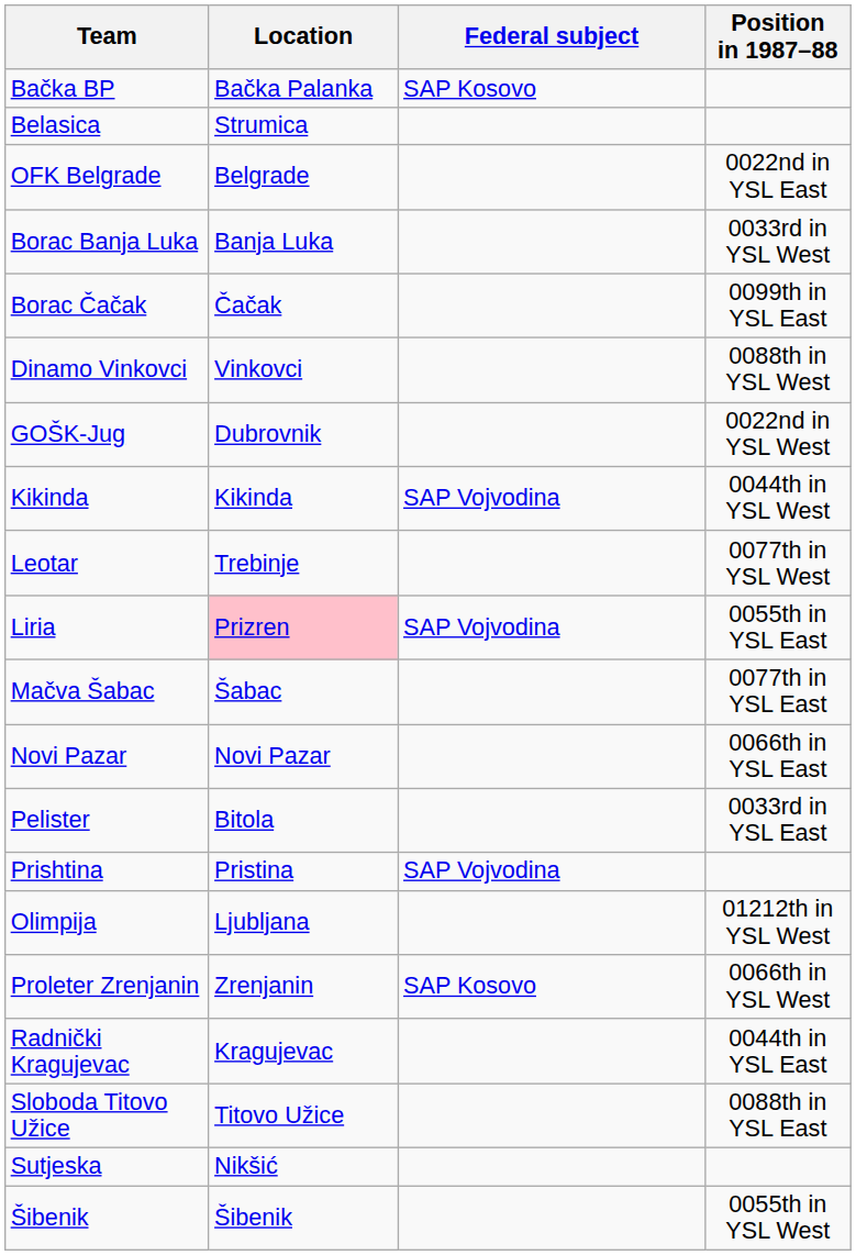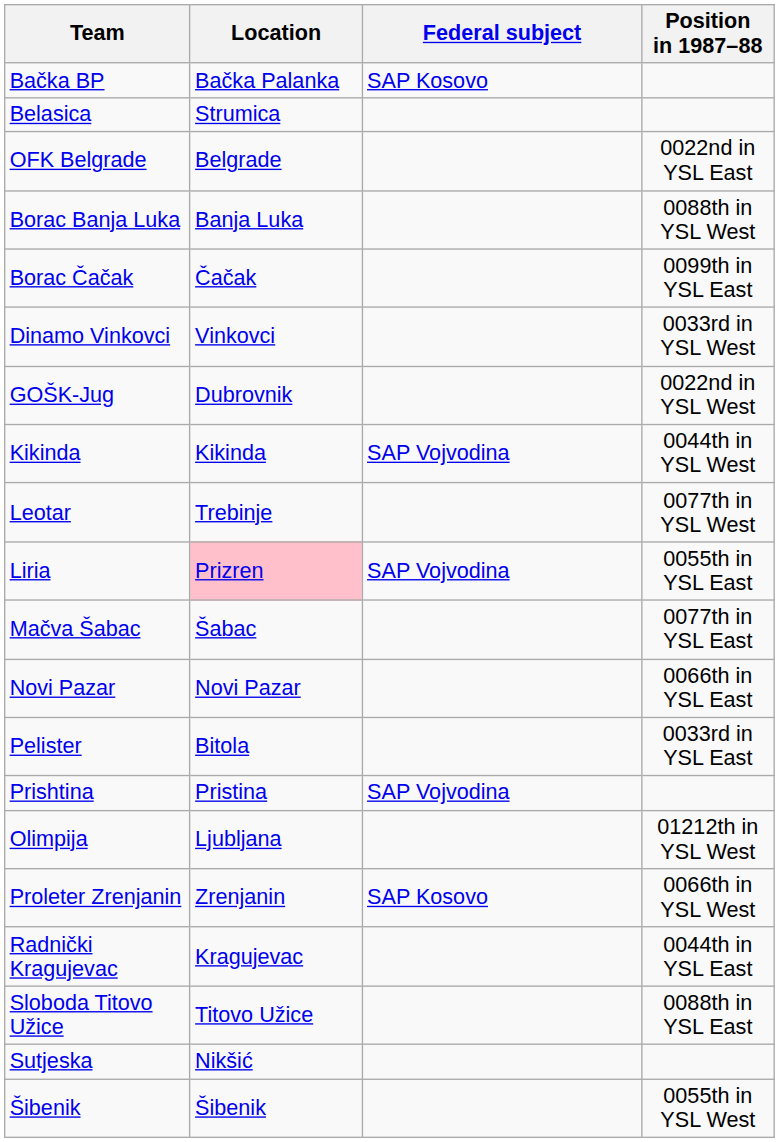Borac Banja Luka | Position in 1987–88: 0033rd in YSL West -> 0088th in YSL West
Dinamo Vinkovci | Position in 1987–88: 0088th in YSL West -> 0033rd in YSL West
